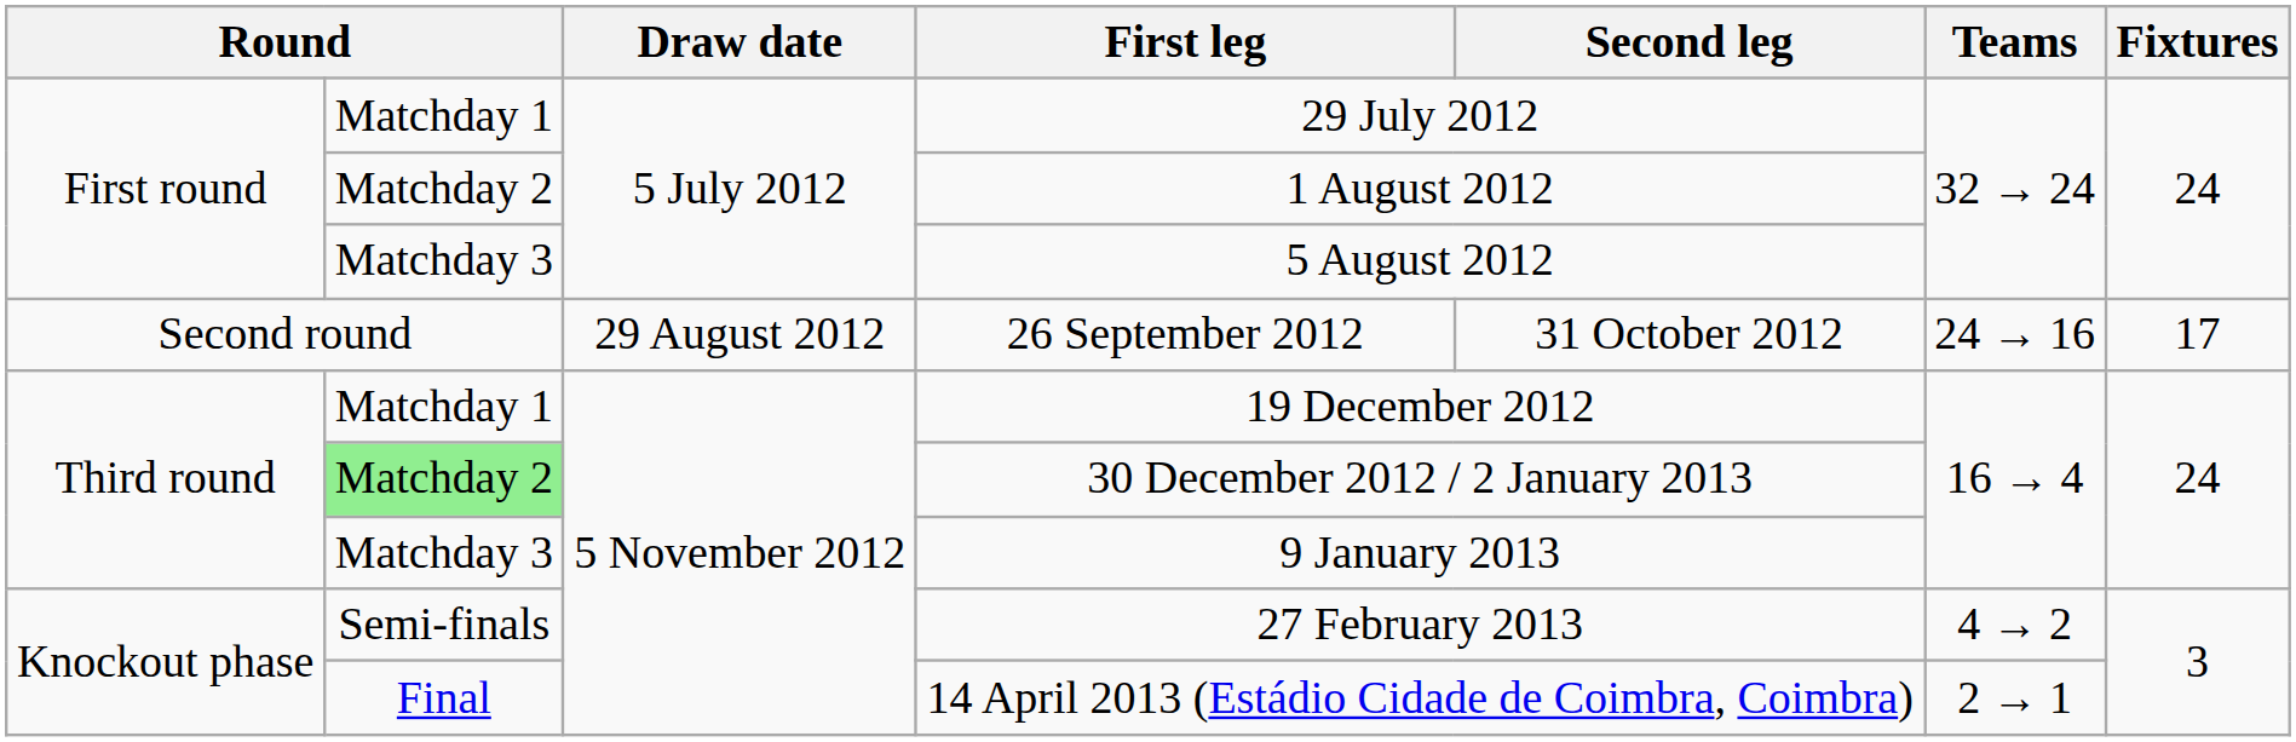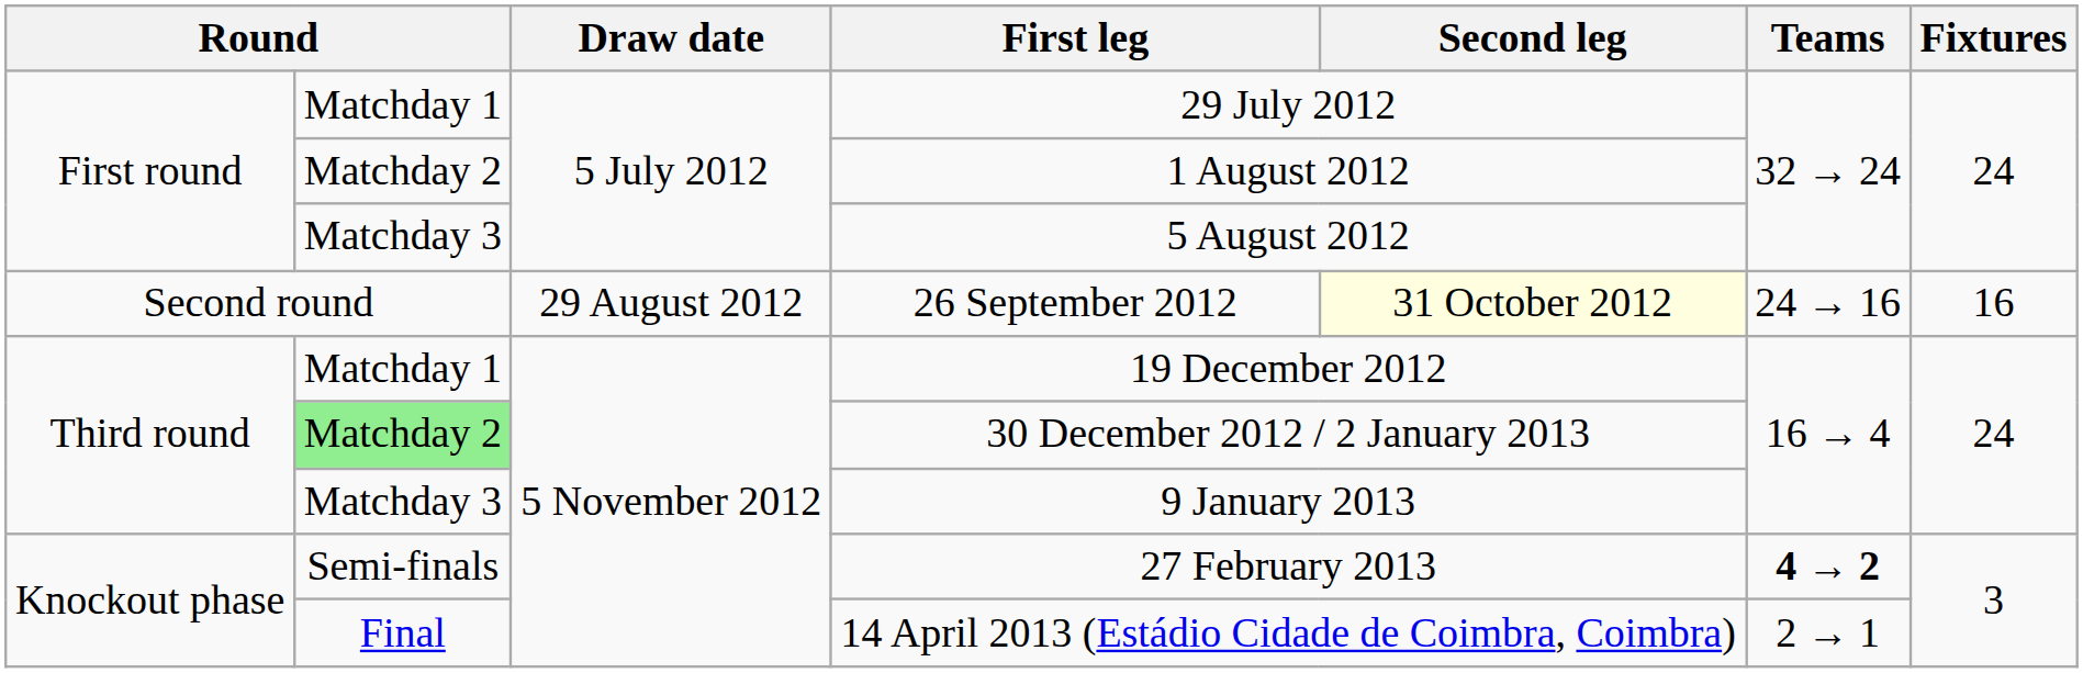26 September 2012 | Second leg: no background -> lightyellow background
26 September 2012 | Fixtures: 17 -> 16
27 February 2013 | Teams: normal -> bold
